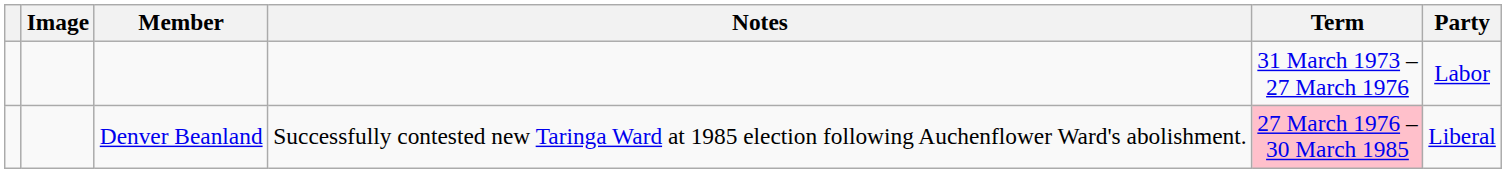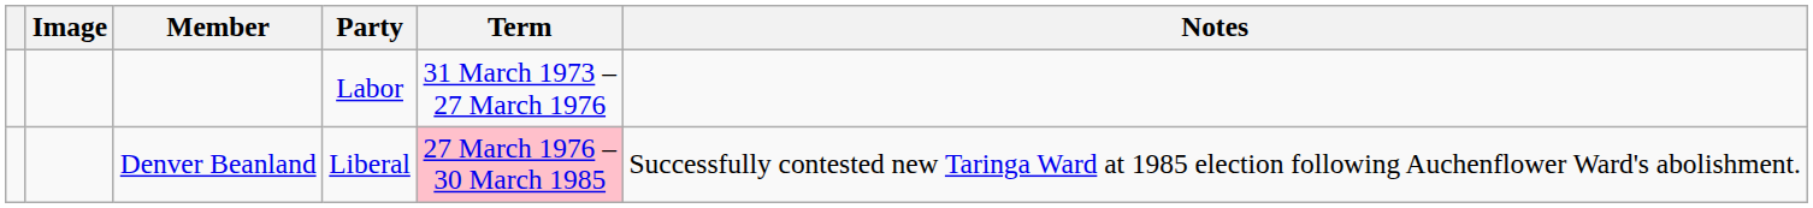columns swapped: Party <-> Notes
